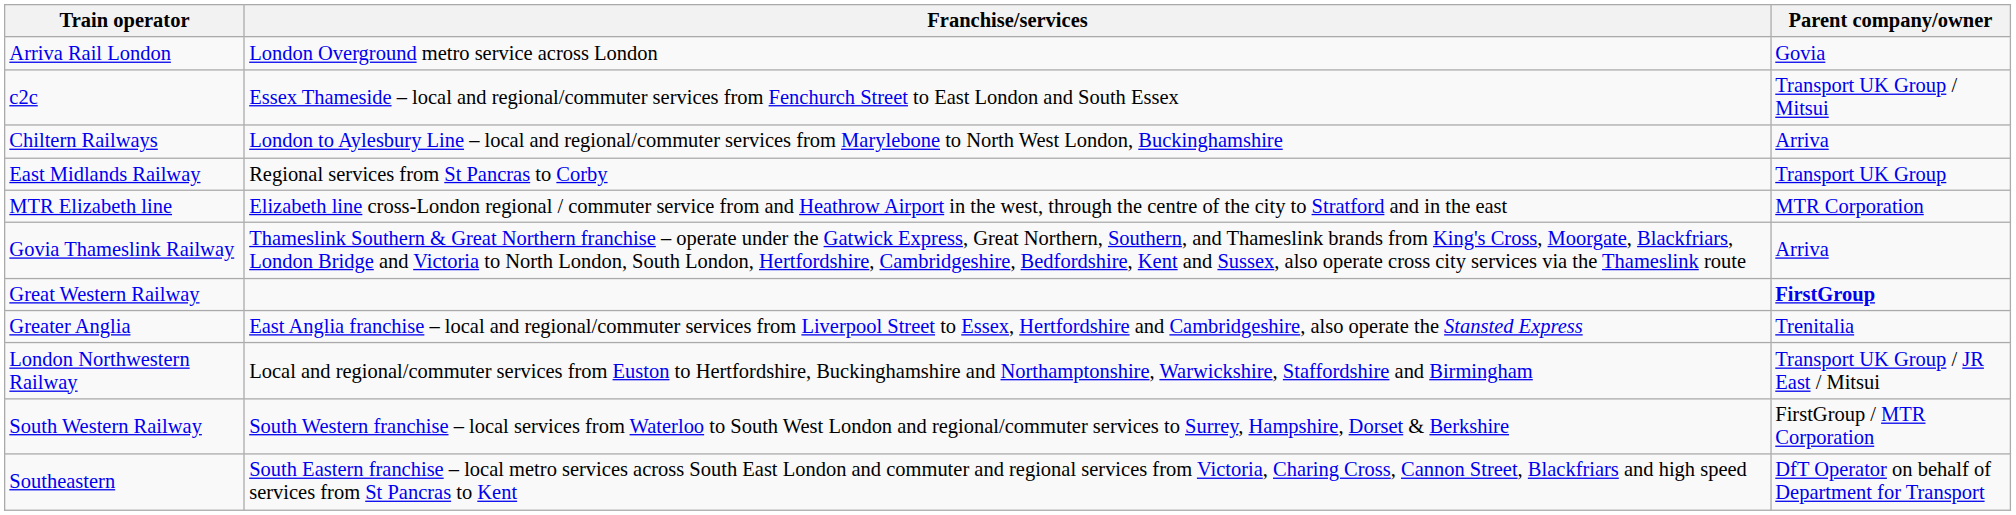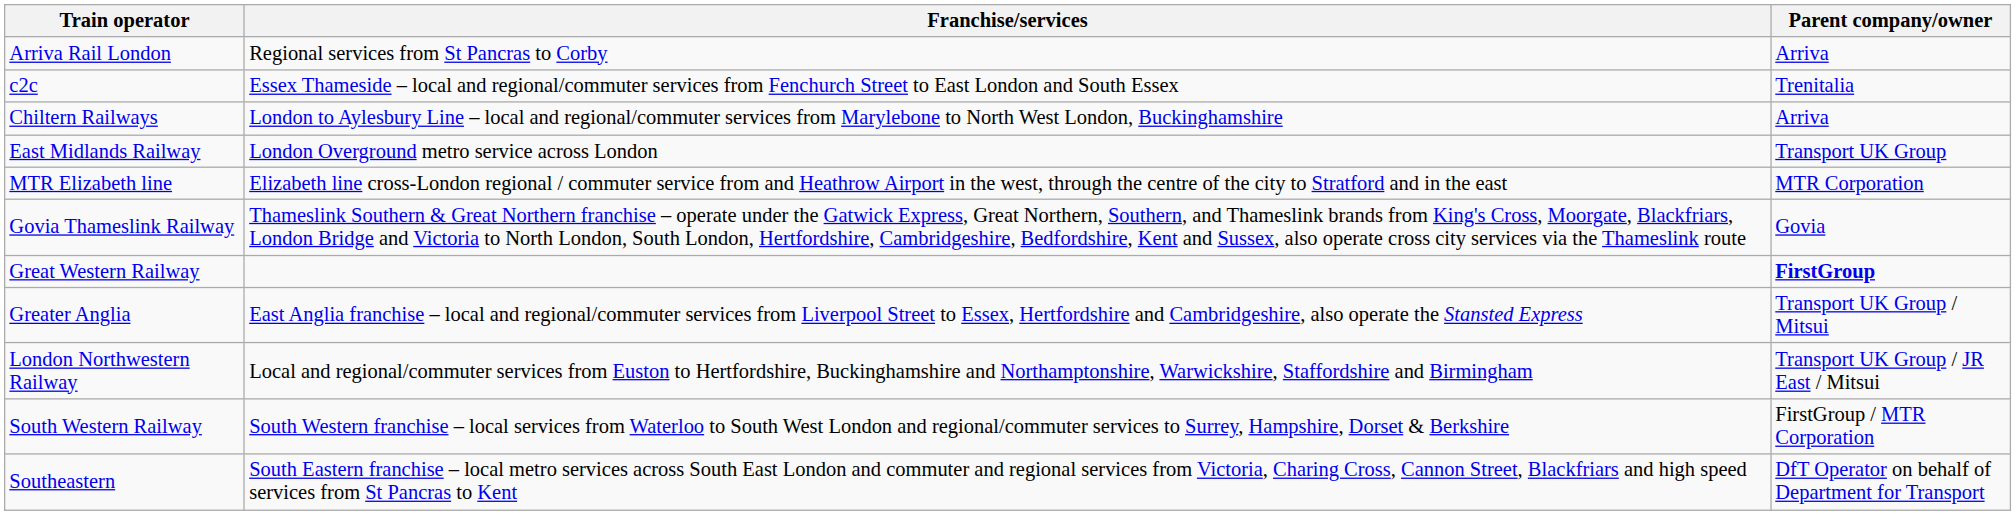Arriva Rail London | Franchise/services: London Overground metro service across London -> Regional services from St Pancras to Corby
Arriva Rail London | Parent company/owner: Govia -> Arriva
c2c | Parent company/owner: Transport UK Group / Mitsui -> Trenitalia
East Midlands Railway | Franchise/services: Regional services from St Pancras to Corby -> London Overground metro service across London
Govia Thameslink Railway | Parent company/owner: Arriva -> Govia
Greater Anglia | Parent company/owner: Trenitalia -> Transport UK Group / Mitsui
